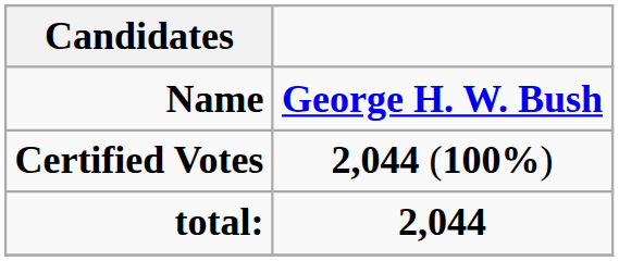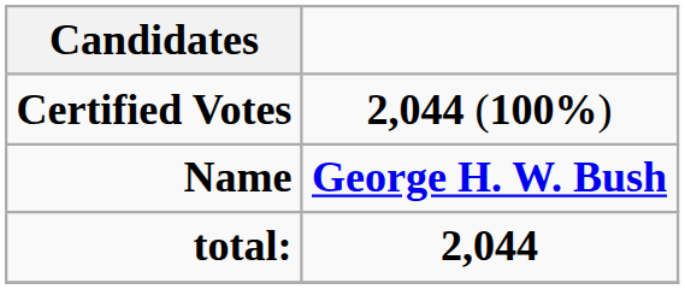rows swapped: Name <-> Certified Votes
